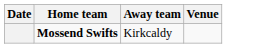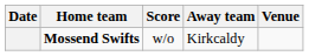+ column: Score | w/o
